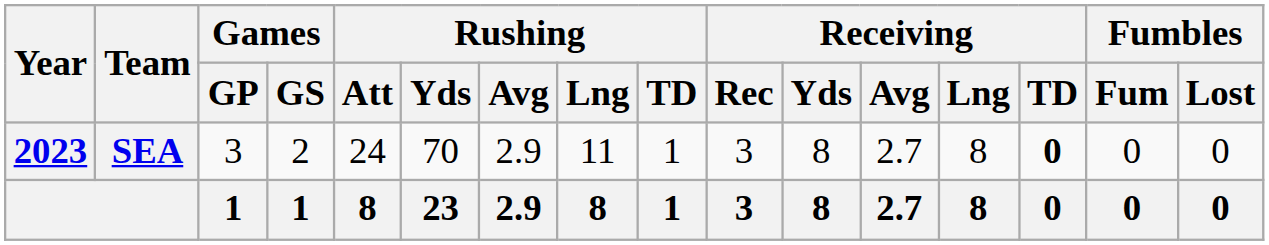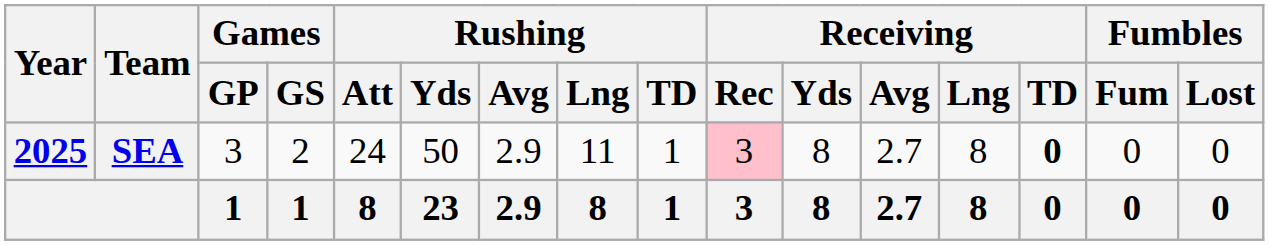SEA | Year: 2023 -> 2025
SEA | Rushing / Yds: 70 -> 50
SEA | Receiving / Rec: no background -> pink background
